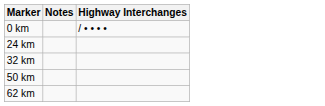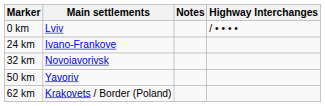+ column: Main settlements | Lviv | Ivano-Frankove | Novoiavorivsk | Yavoriv | Krakovets / Border (Poland)
